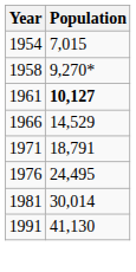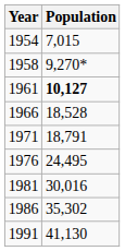1966 | Population: 14,529 -> 18,528
1981 | Population: 30,014 -> 30,016
+ row: 1986 | 35,302
